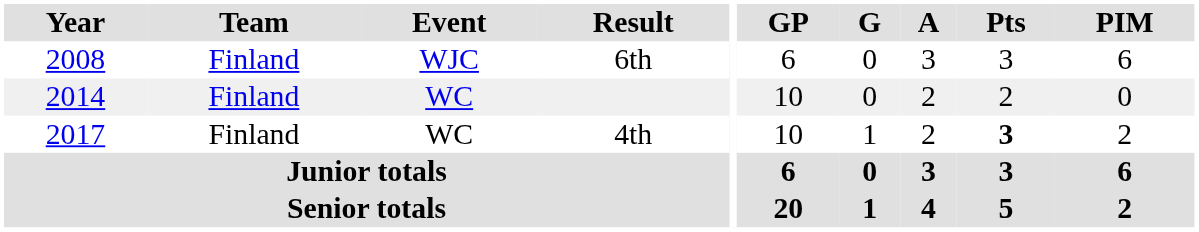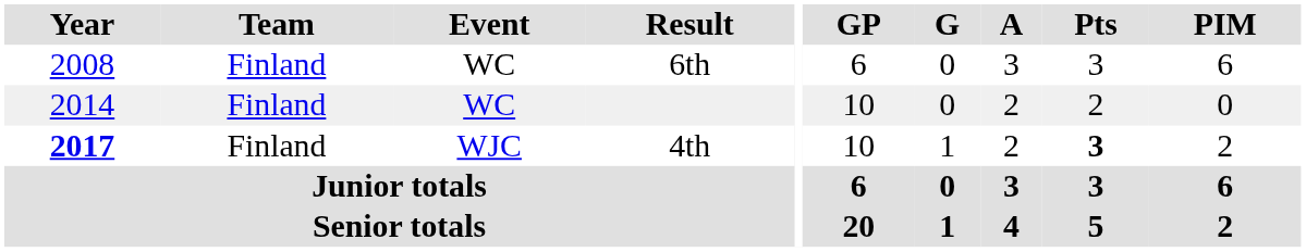6th | Event: WJC -> WC
4th | Year: normal -> bold
4th | Event: WC -> WJC
